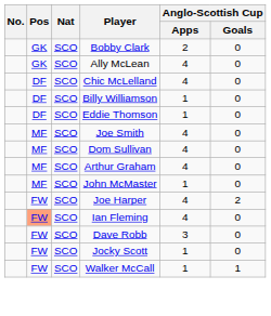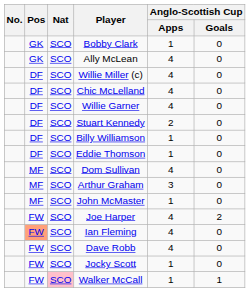Bobby Clark | Anglo-Scottish Cup / Apps: 2 -> 1
+ row: DF | SCO | Willie Miller (c) | 4 | 0
+ row: DF | SCO | Willie Garner | 4 | 0
+ row: DF | SCO | Stuart Kennedy | 2 | 0
- row: MF | SCO | Joe Smith | 4 | 0
Arthur Graham | Anglo-Scottish Cup / Apps: 4 -> 3
Dave Robb | Anglo-Scottish Cup / Apps: 3 -> 4
Walker McCall | Nat: no background -> pink background
